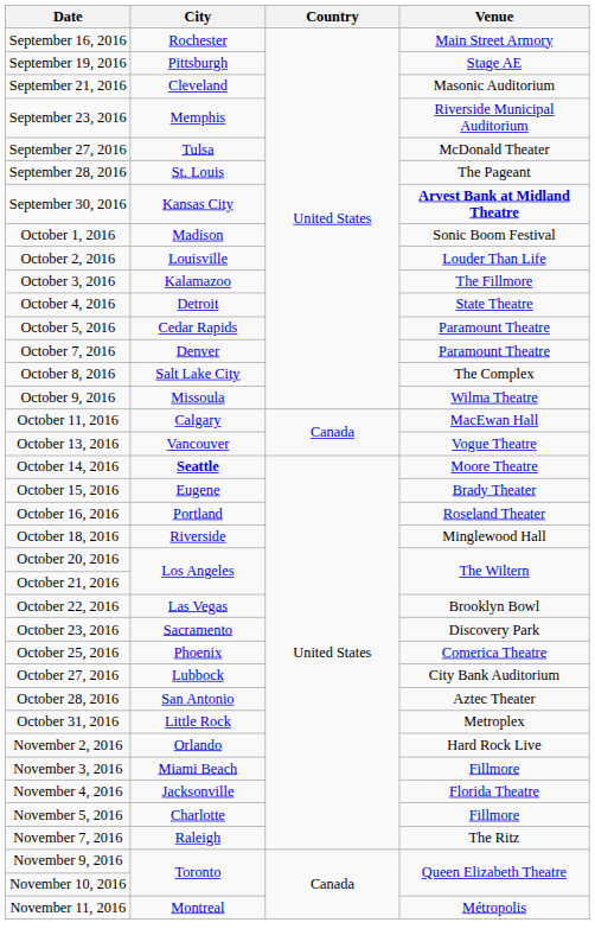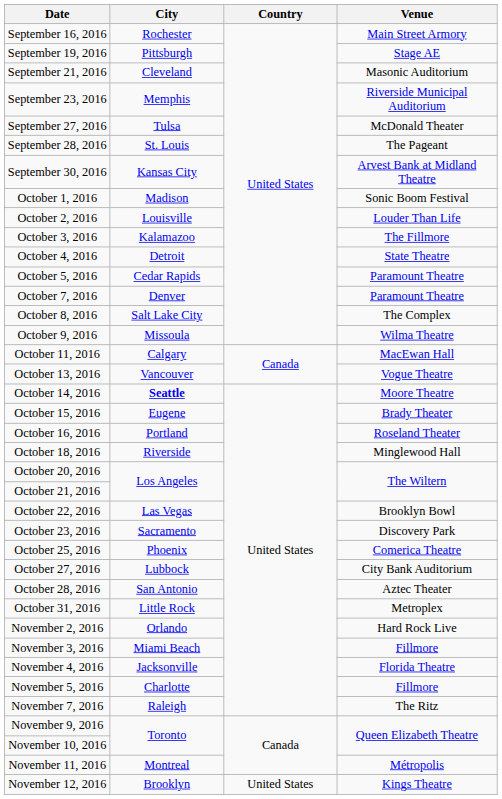September 30, 2016 | Venue: bold -> normal
+ row: November 12, 2016 | Brooklyn | United States | Kings Theatre
